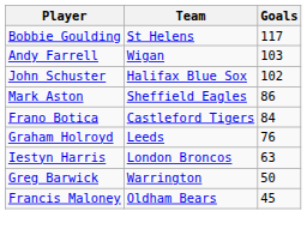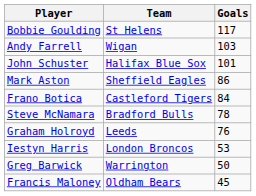John Schuster | Goals: 102 -> 101
+ row: Steve McNamara | Bradford Bulls | 78
Iestyn Harris | Goals: 63 -> 53
